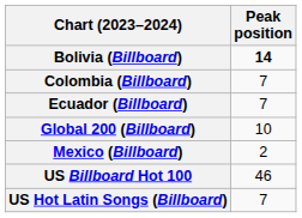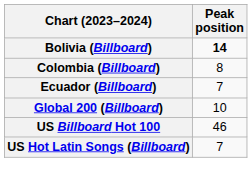Colombia (Billboard) | Peak position: 7 -> 8
- row: Mexico (Billboard) | 2
